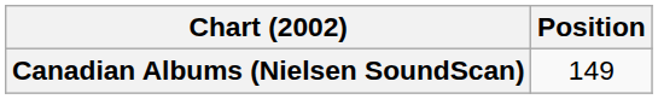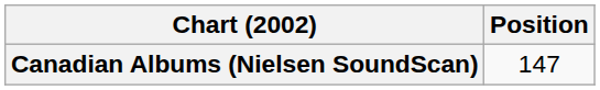Canadian Albums (Nielsen SoundScan) | Position: 149 -> 147
